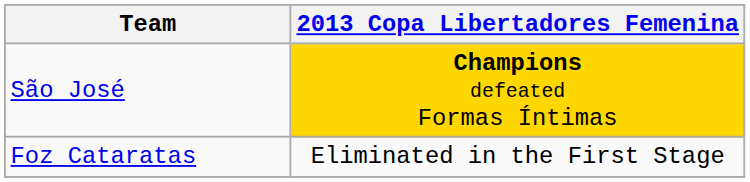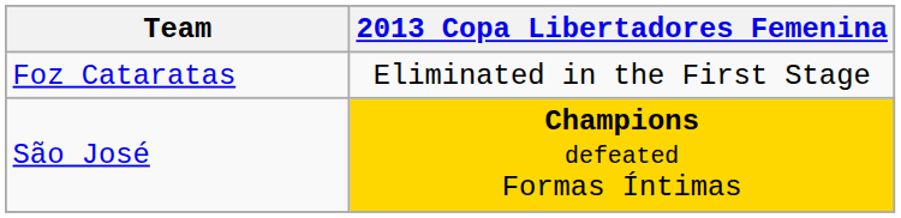rows swapped: Foz Cataratas <-> São José
